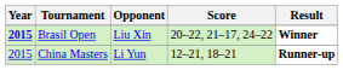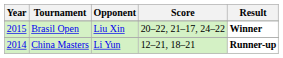Brasil Open | Year: bold -> normal
China Masters | Year: 2015 -> 2014
